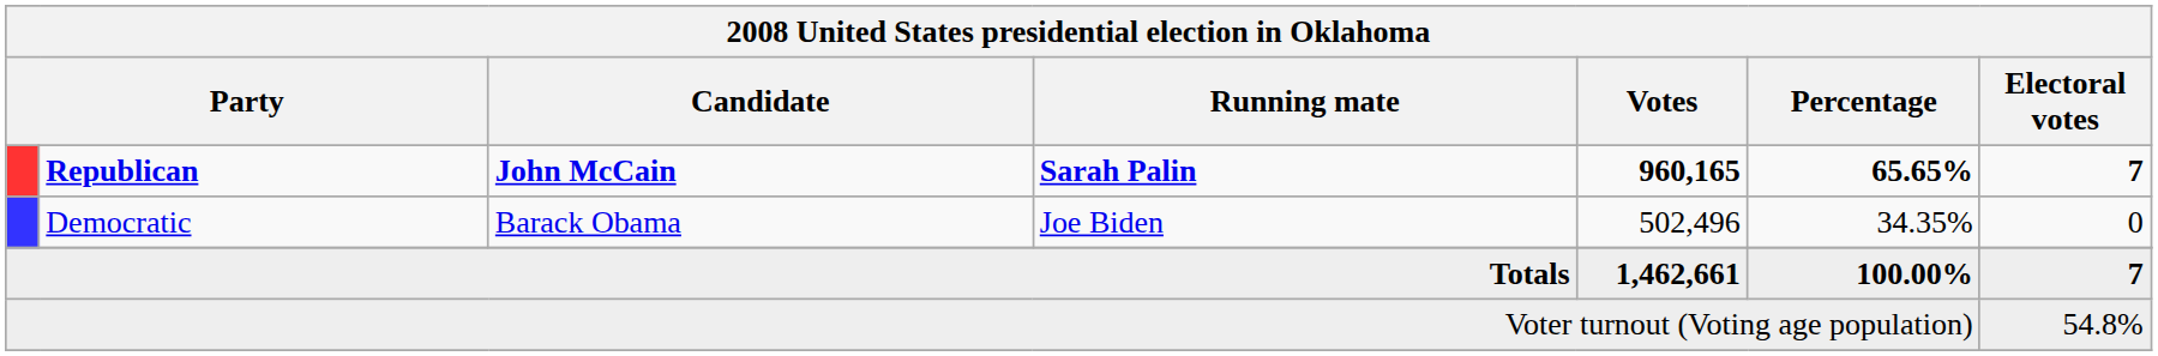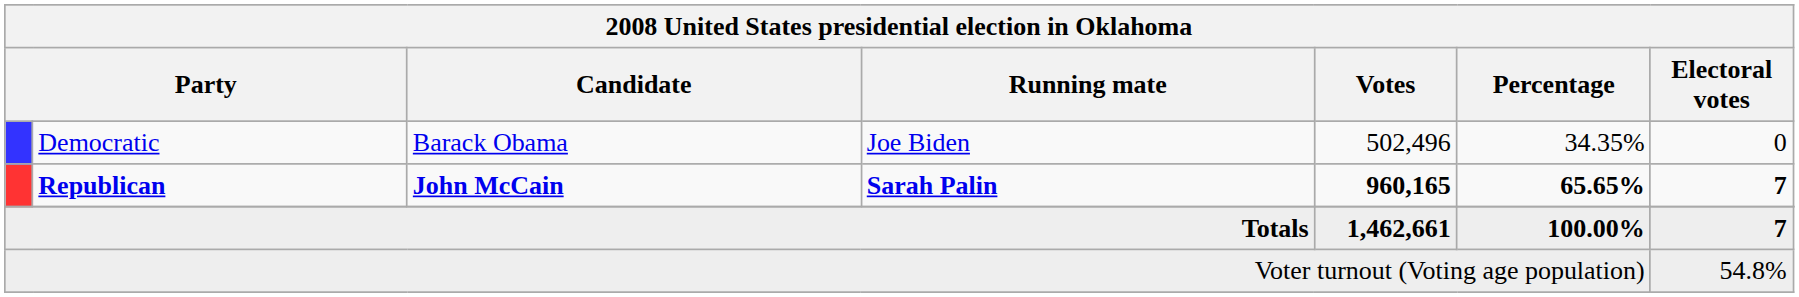rows swapped: Republican <-> Democratic
